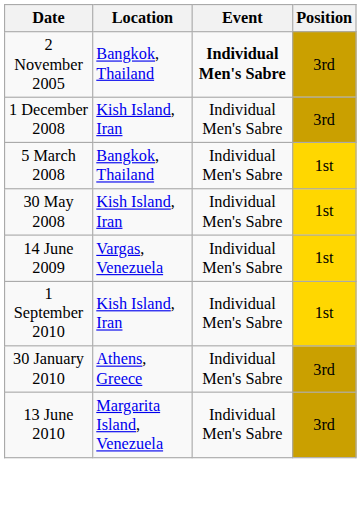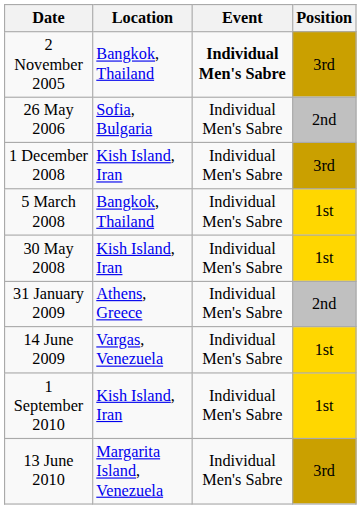+ row: 26 May 2006 | Sofia, Bulgaria | Individual Men's Sabre | 2nd
+ row: 31 January 2009 | Athens, Greece | Individual Men's Sabre | 2nd
- row: 30 January 2010 | Athens, Greece | Individual Men's Sabre | 3rd
